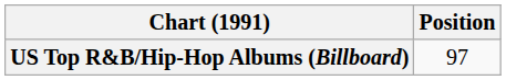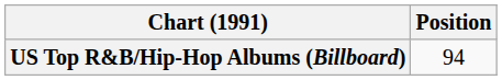US Top R&B/Hip-Hop Albums (Billboard) | Position: 97 -> 94
